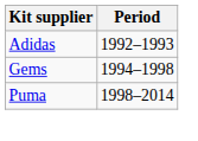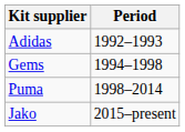+ row: Jako | 2015–present
